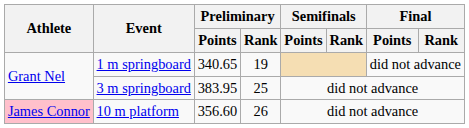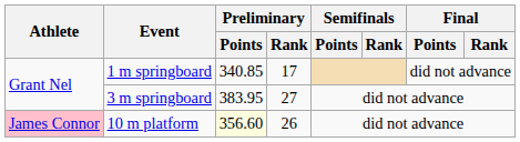1 m springboard | Preliminary / Points: 340.65 -> 340.85
1 m springboard | Preliminary / Rank: 19 -> 17
3 m springboard | Preliminary / Rank: 25 -> 27
10 m platform | Preliminary / Points: no background -> lightyellow background
